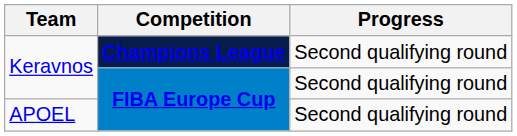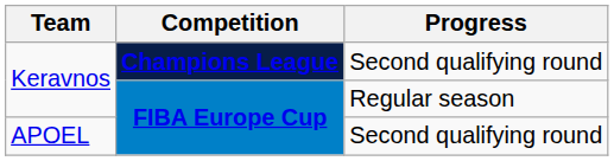Keravnos / FIBA Europe Cup | Progress: Second qualifying round -> Regular season
